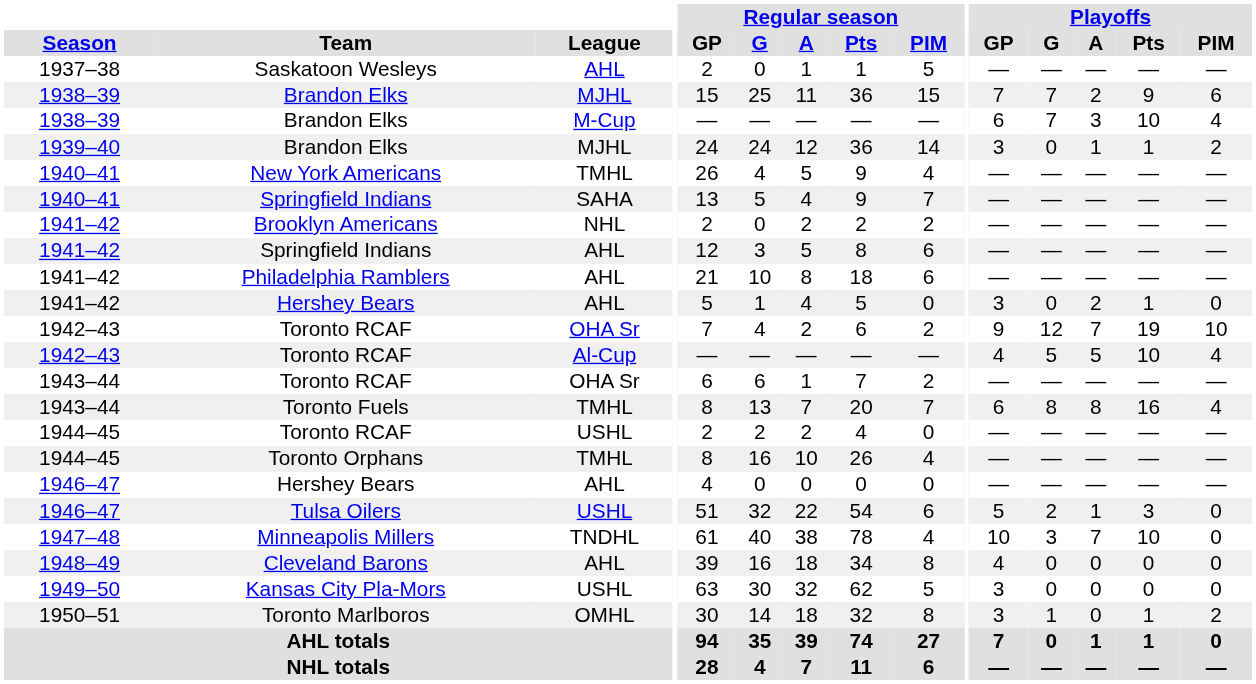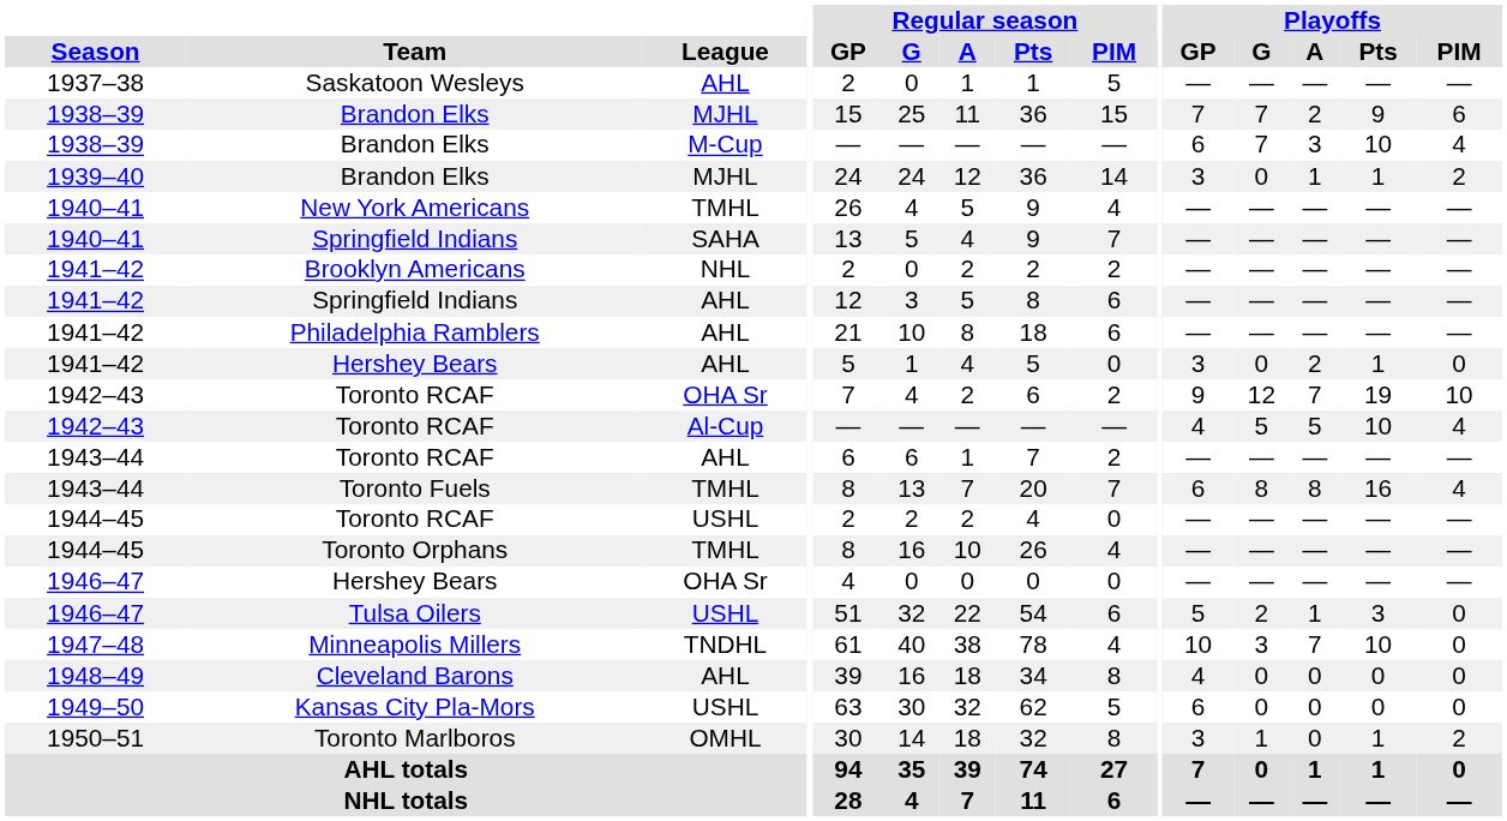1943–44 / Toronto RCAF | League: OHA Sr -> AHL
1946–47 / Hershey Bears | League: AHL -> OHA Sr
Kansas City Pla-Mors | Playoffs / GP: 3 -> 6
